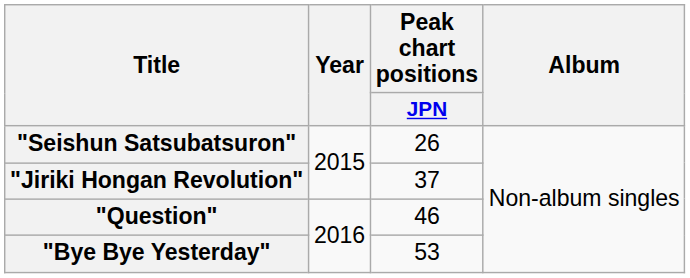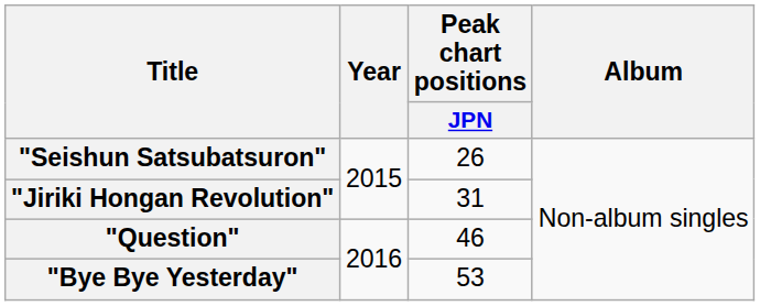"Jiriki Hongan Revolution" | Peak chart positions / JPN: 37 -> 31
